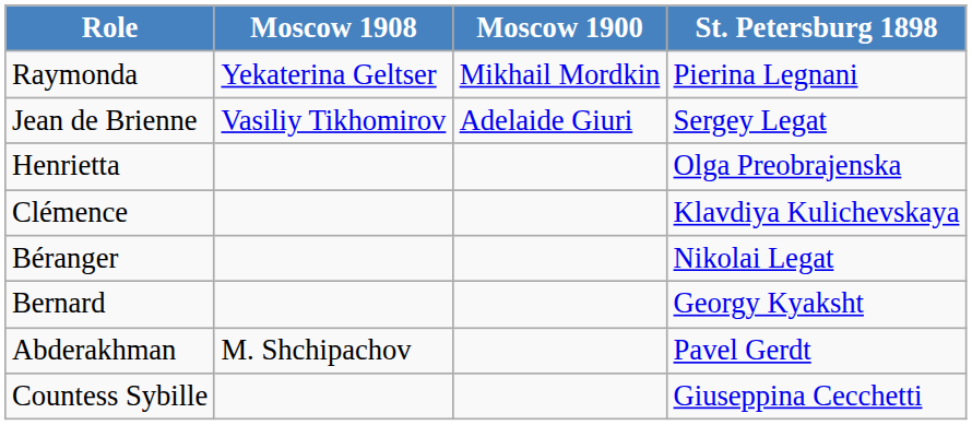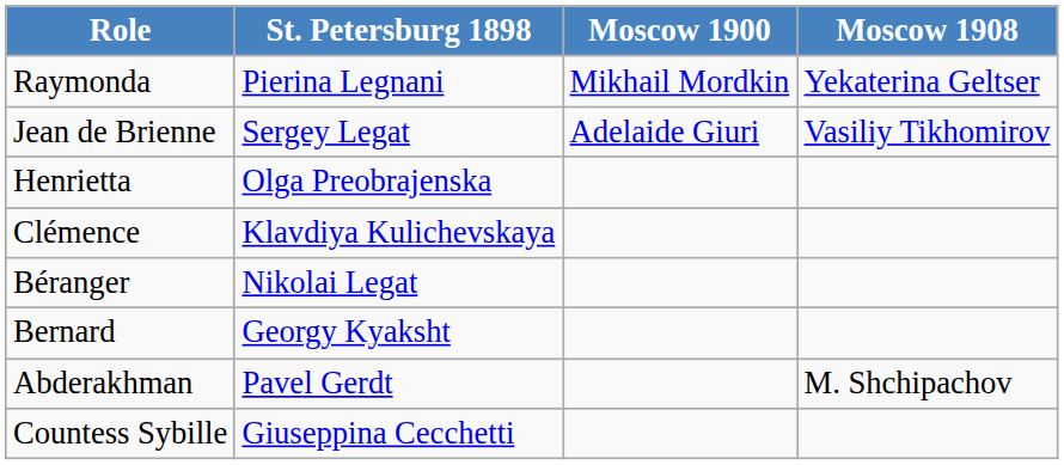columns swapped: St. Petersburg 1898 <-> Moscow 1908
